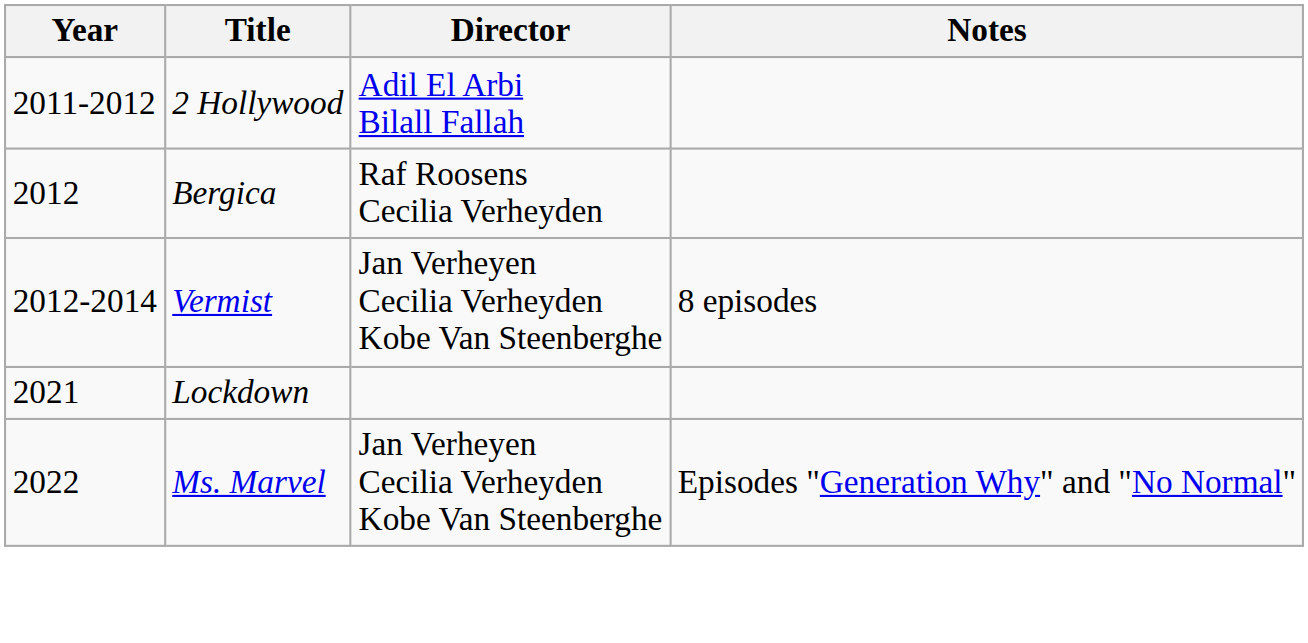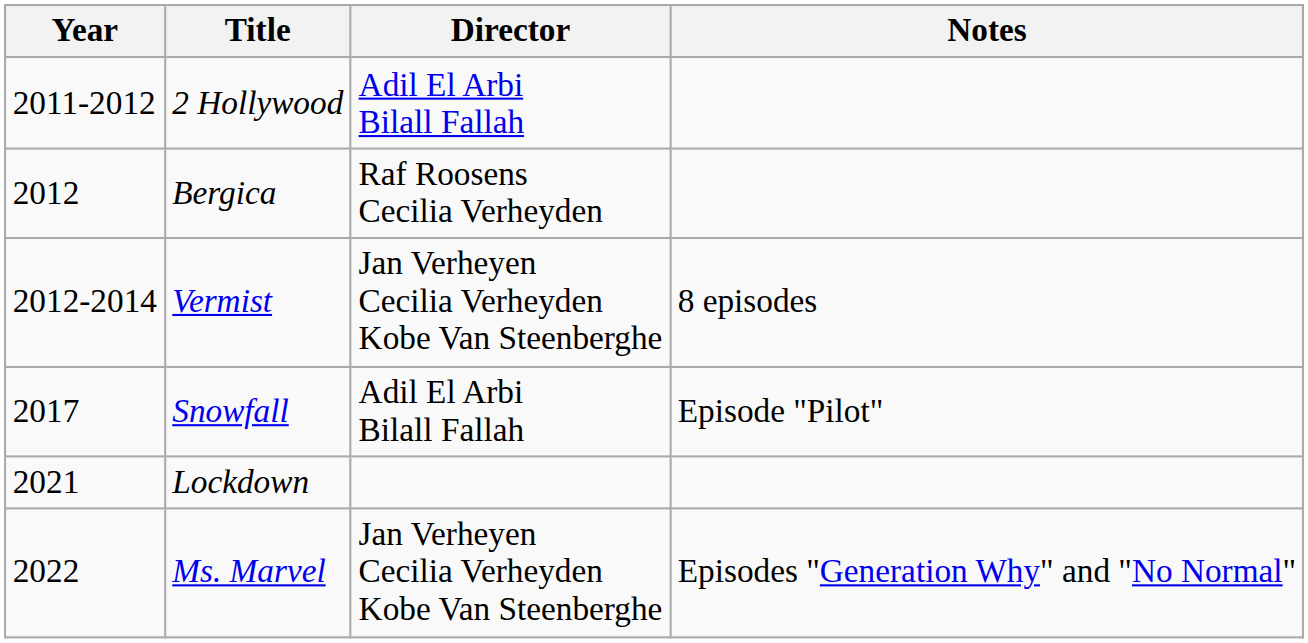+ row: 2017 | Snowfall | Adil El Arbi Bilall Fallah | Episode "Pilot"
